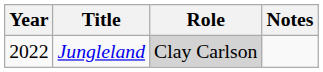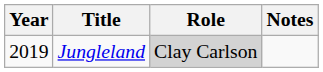Jungleland | Year: 2022 -> 2019
